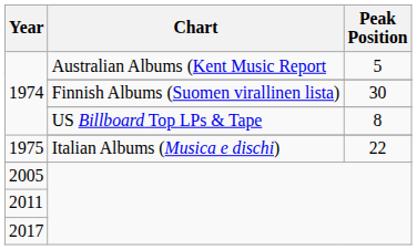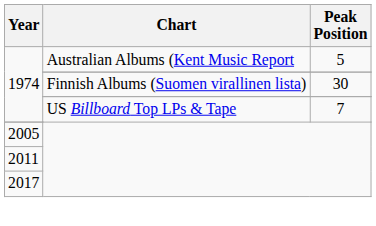1974 / US Billboard Top LPs & Tape | Peak Position: 8 -> 7
- row: 1975 | Italian Albums (Musica e dischi) | 22
